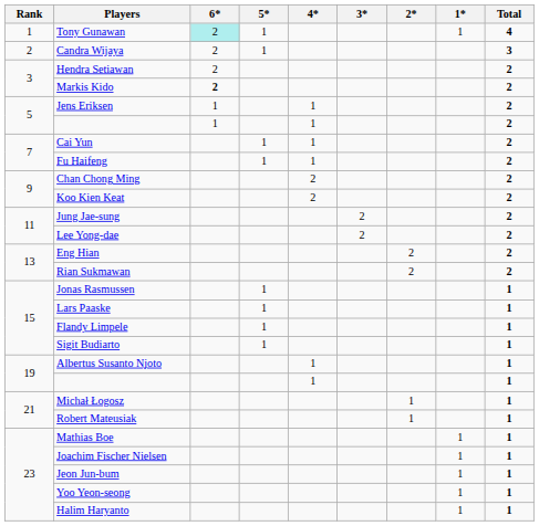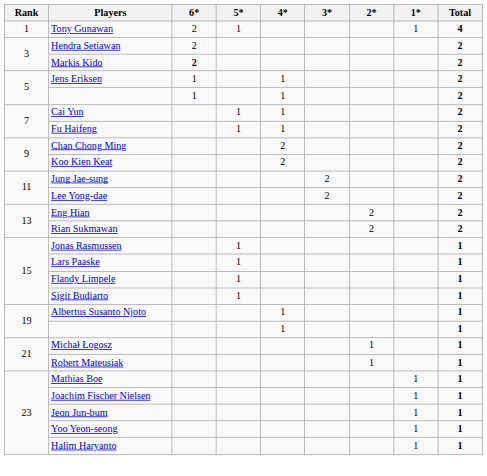Tony Gunawan | 6*: paleturquoise background -> no background
- row: 2 | Candra Wijaya | 2 | 1 | 3
